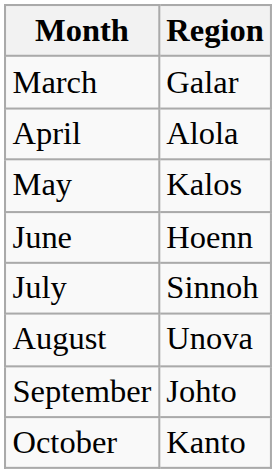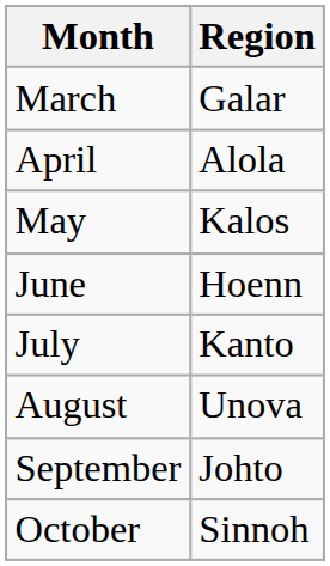July | Region: Sinnoh -> Kanto
October | Region: Kanto -> Sinnoh
